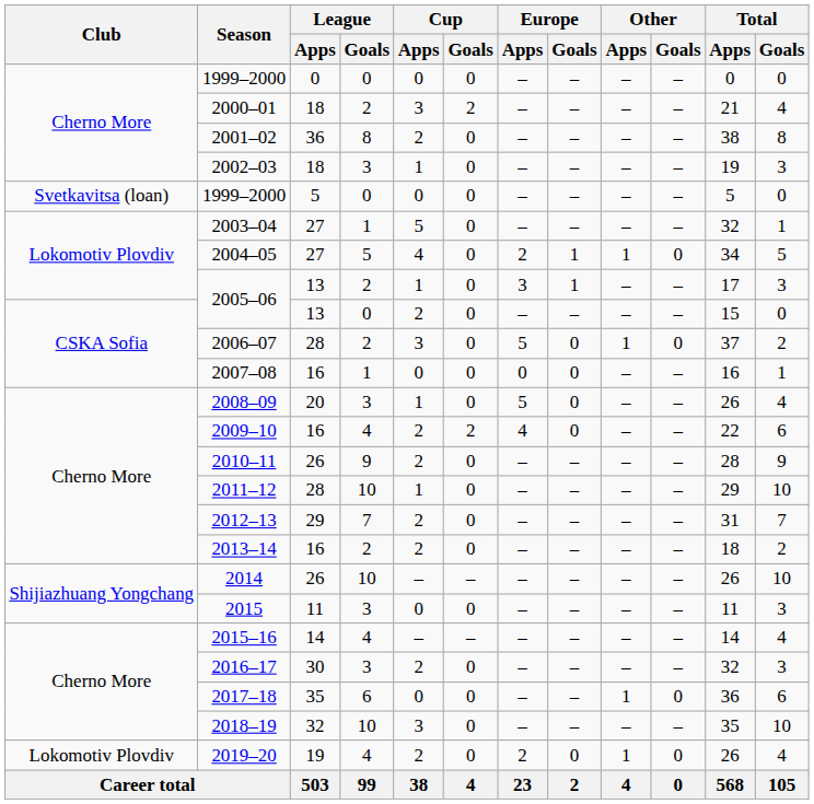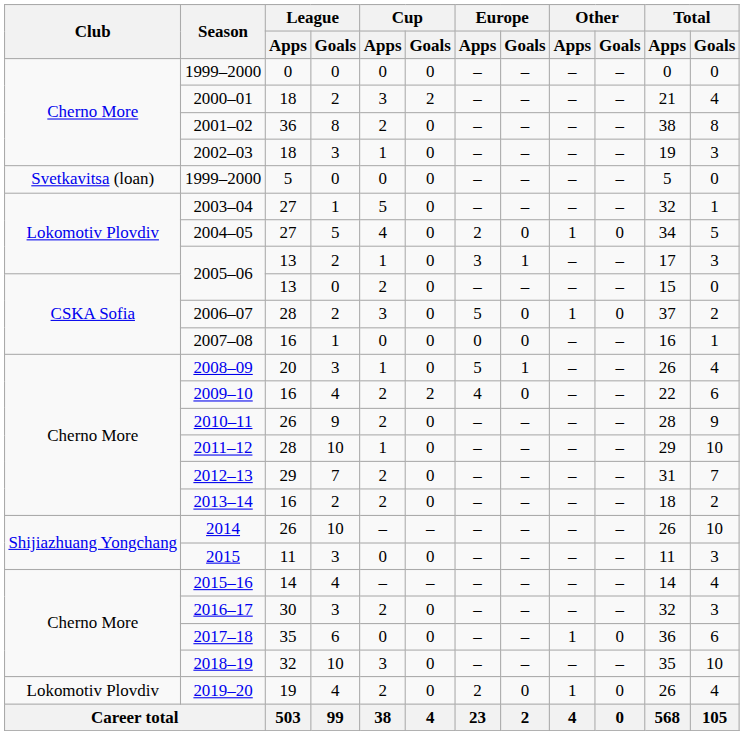2004–05 | Europe / Goals: 1 -> 0
2008–09 | Europe / Goals: 0 -> 1
